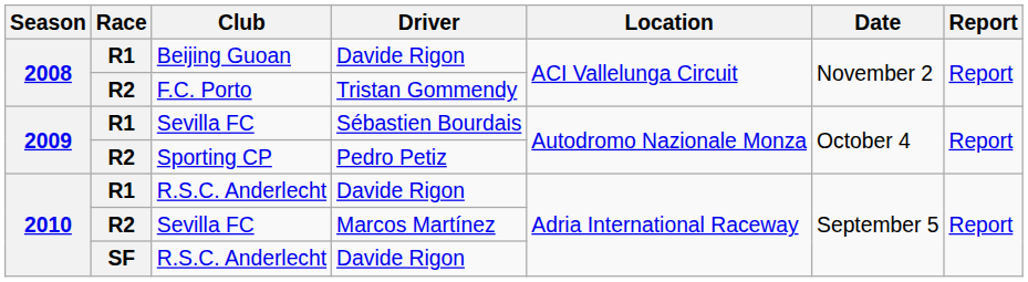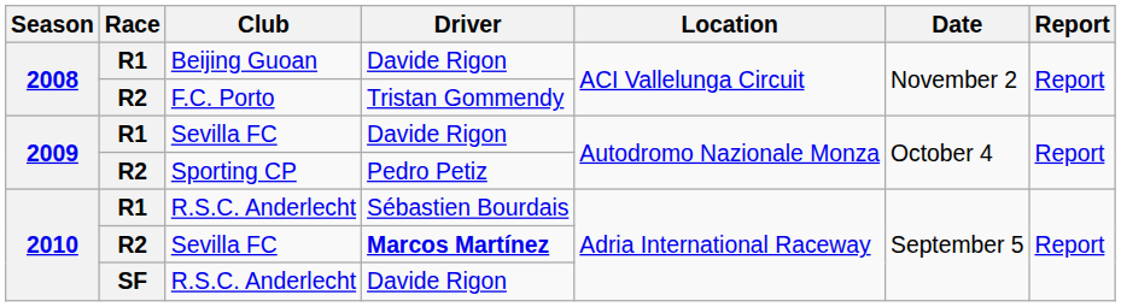R1 / Sevilla FC | Driver: Sébastien Bourdais -> Davide Rigon
R1 / R.S.C. Anderlecht | Driver: Davide Rigon -> Sébastien Bourdais
R2 / Sevilla FC | Driver: normal -> bold
